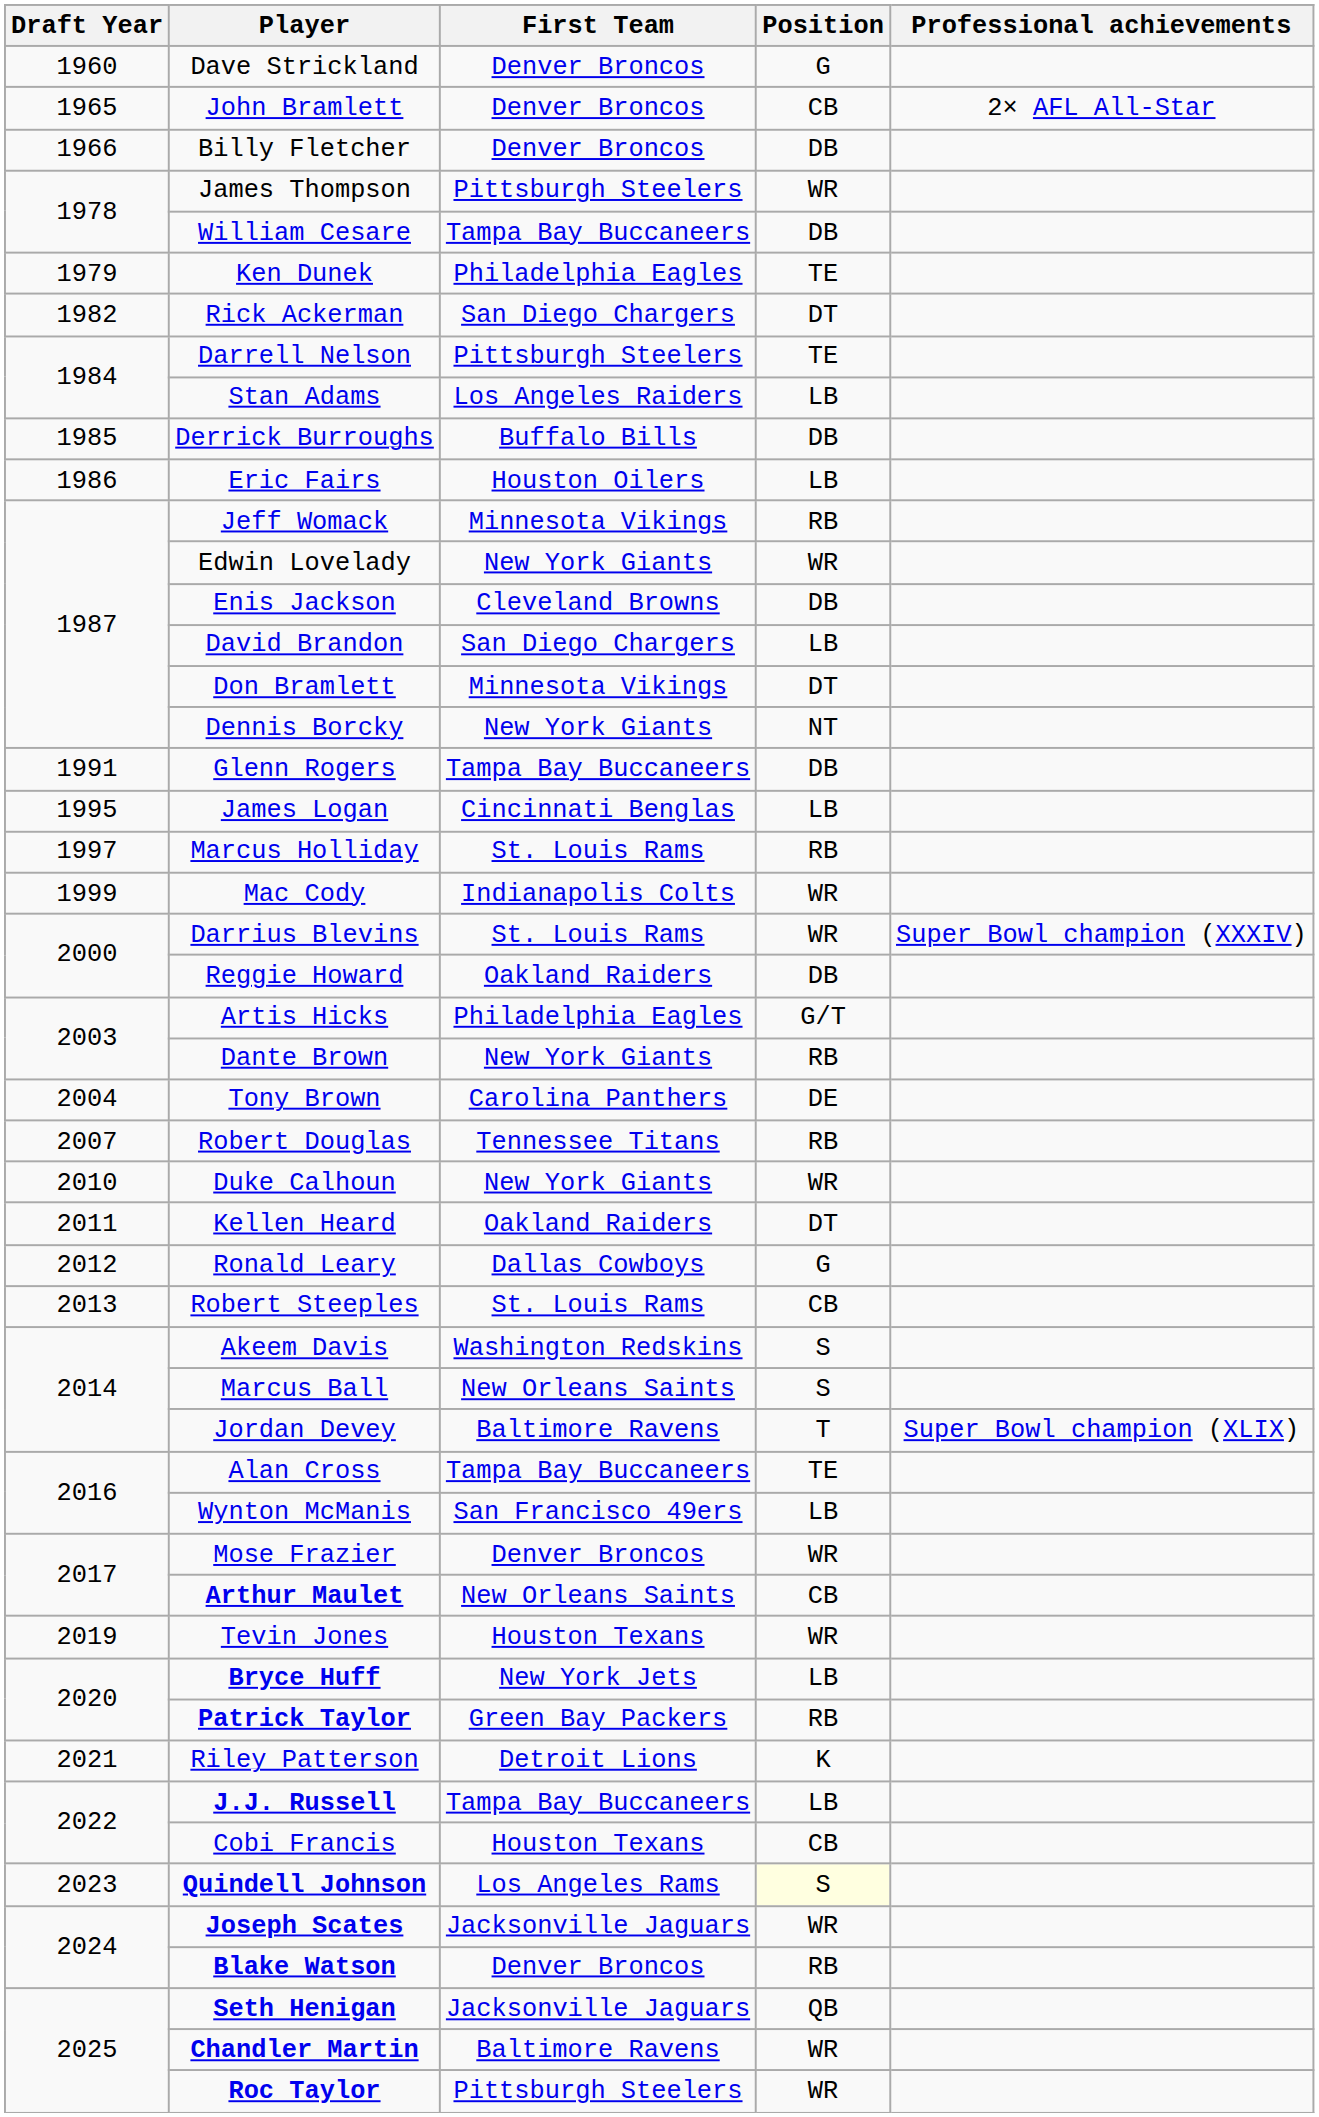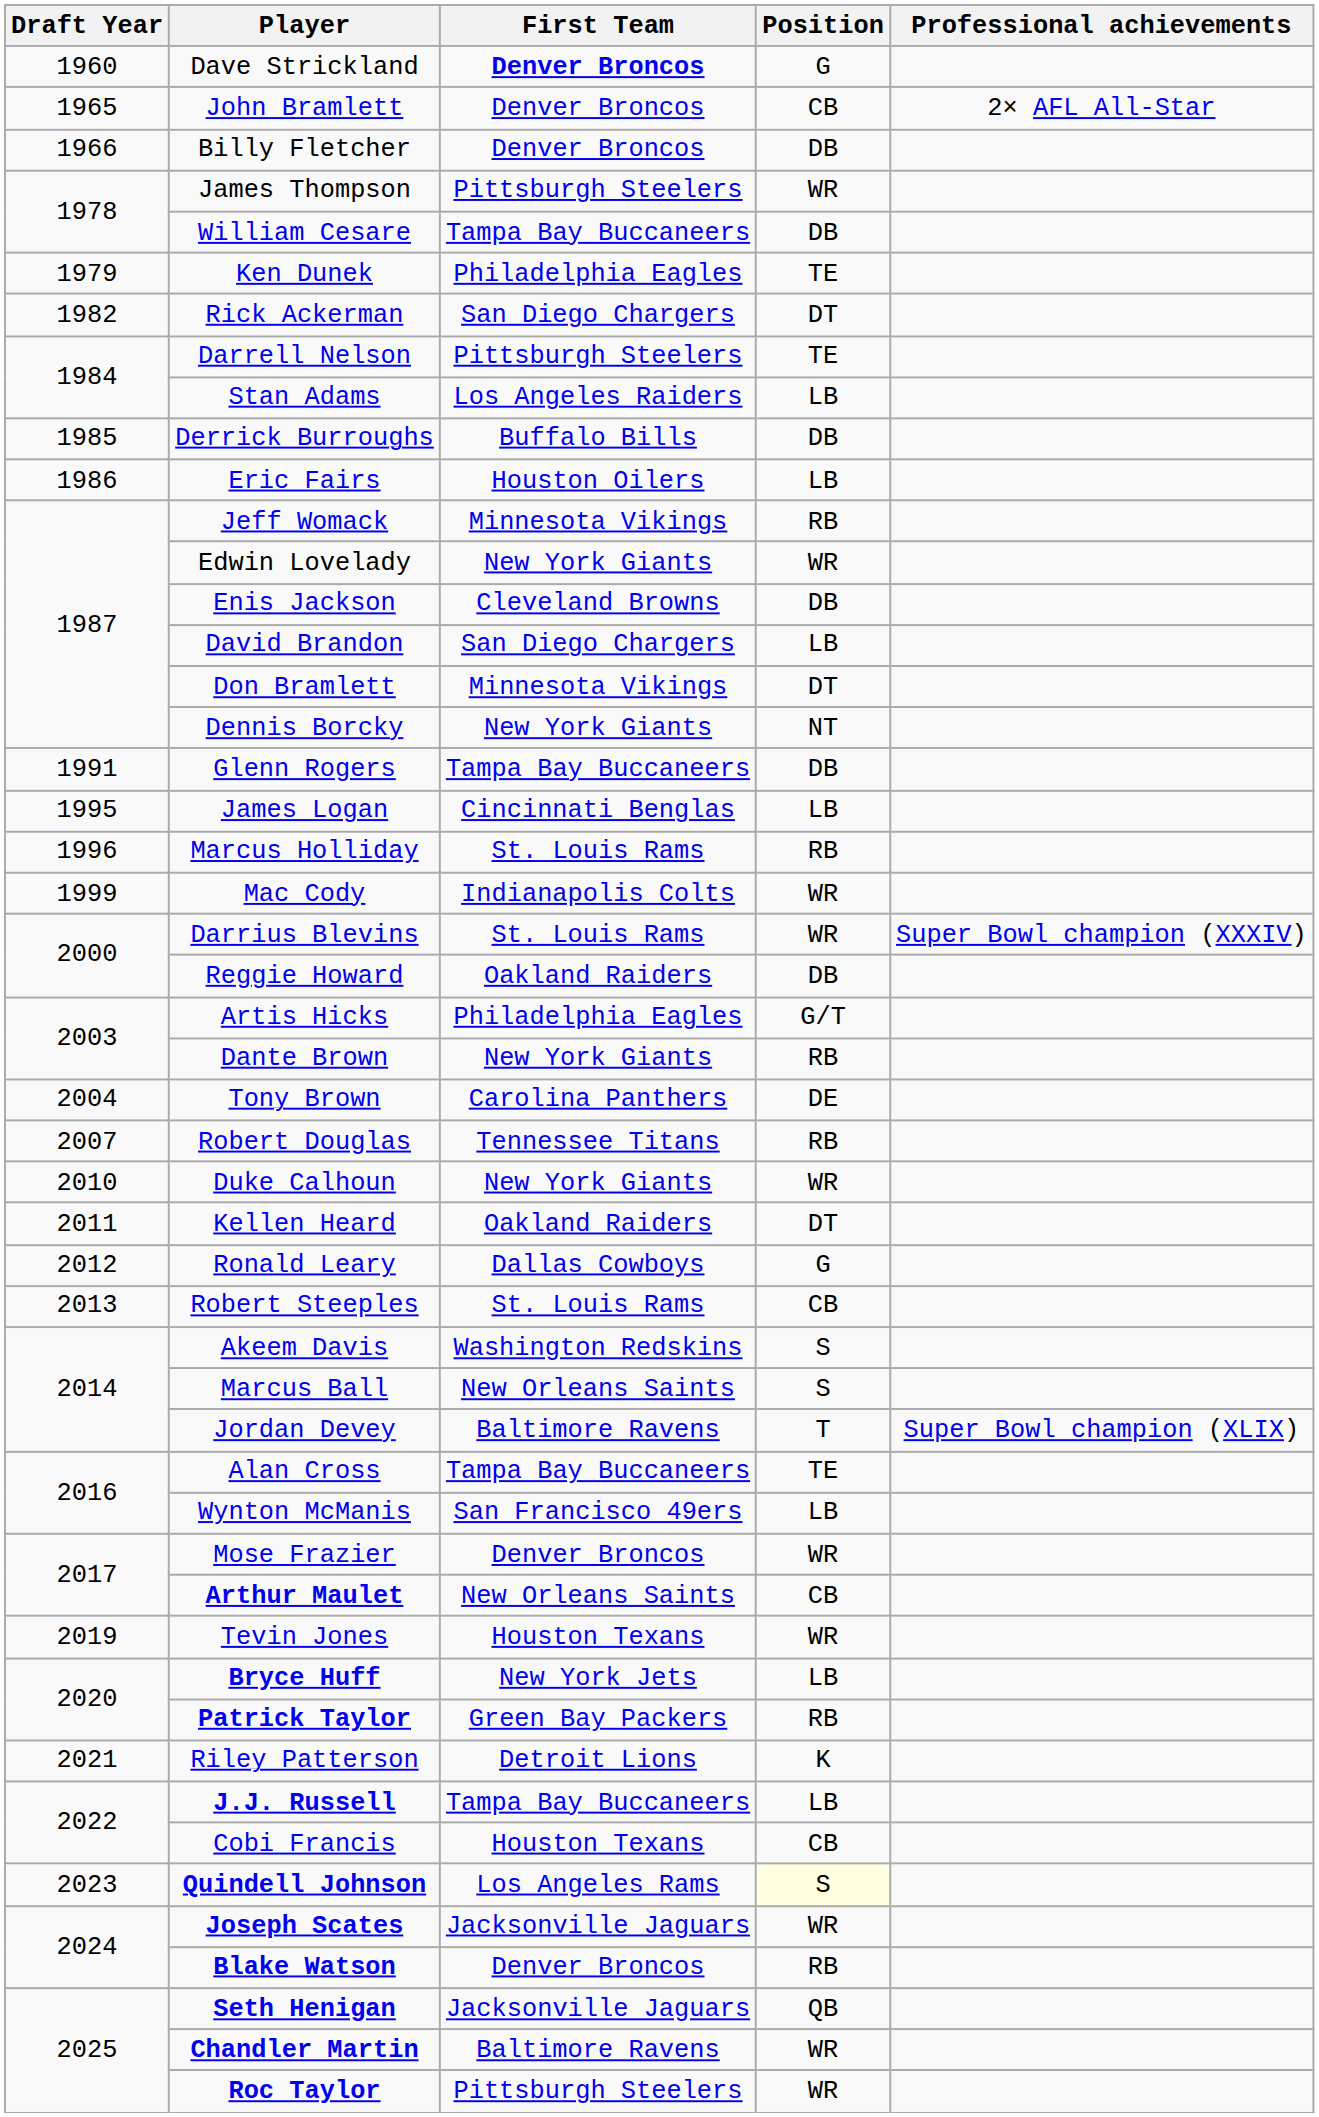Dave Strickland | First Team: normal -> bold
Marcus Holliday | Draft Year: 1997 -> 1996
